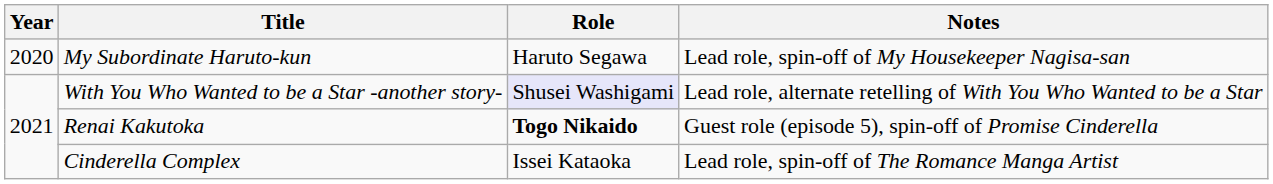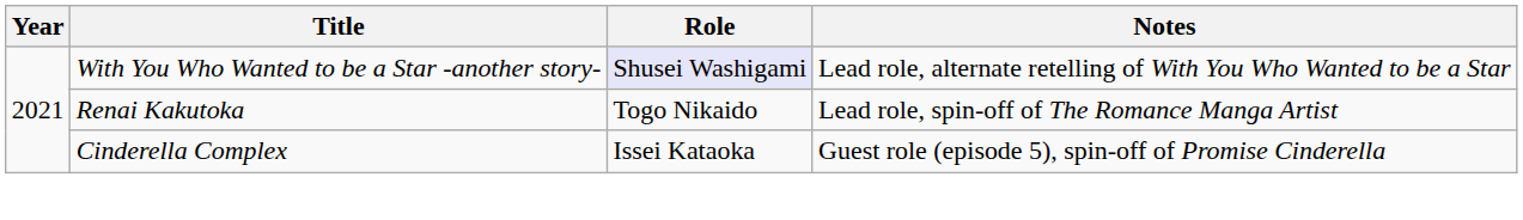- row: 2020 | My Subordinate Haruto-kun | Haruto Segawa | Lead role, spin-off of My Housekeeper Nagisa-san
Renai Kakutoka | Role: bold -> normal
Renai Kakutoka | Notes: Guest role (episode 5), spin-off of Promise Cinderella -> Lead role, spin-off of The Romance Manga Artist
Cinderella Complex | Notes: Lead role, spin-off of The Romance Manga Artist -> Guest role (episode 5), spin-off of Promise Cinderella
